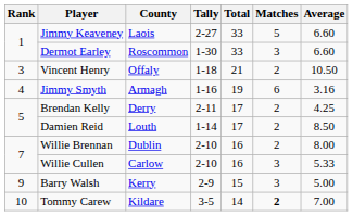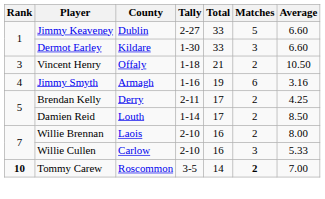Jimmy Keaveney | County: Laois -> Dublin
Dermot Earley | County: Roscommon -> Kildare
Willie Brennan | County: Dublin -> Laois
- row: 9 | Barry Walsh | Kerry | 2-9 | 15 | 3 | 5.00
Tommy Carew | Rank: normal -> bold
Tommy Carew | County: Kildare -> Roscommon
